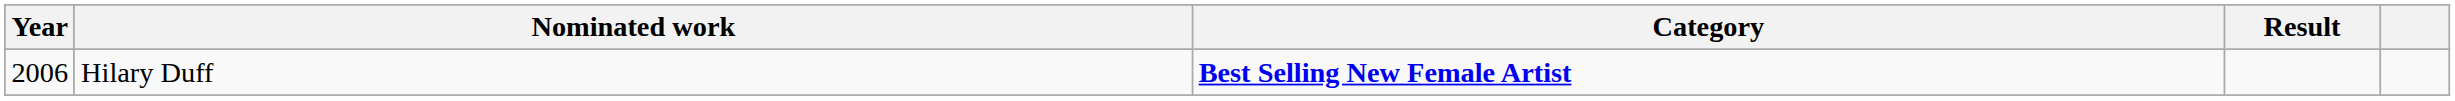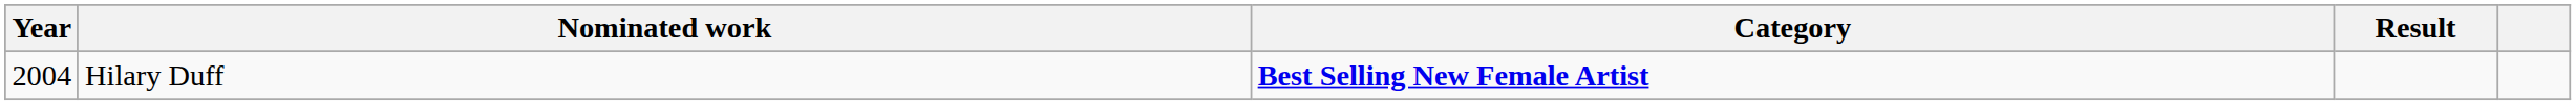Hilary Duff | Year: 2006 -> 2004
